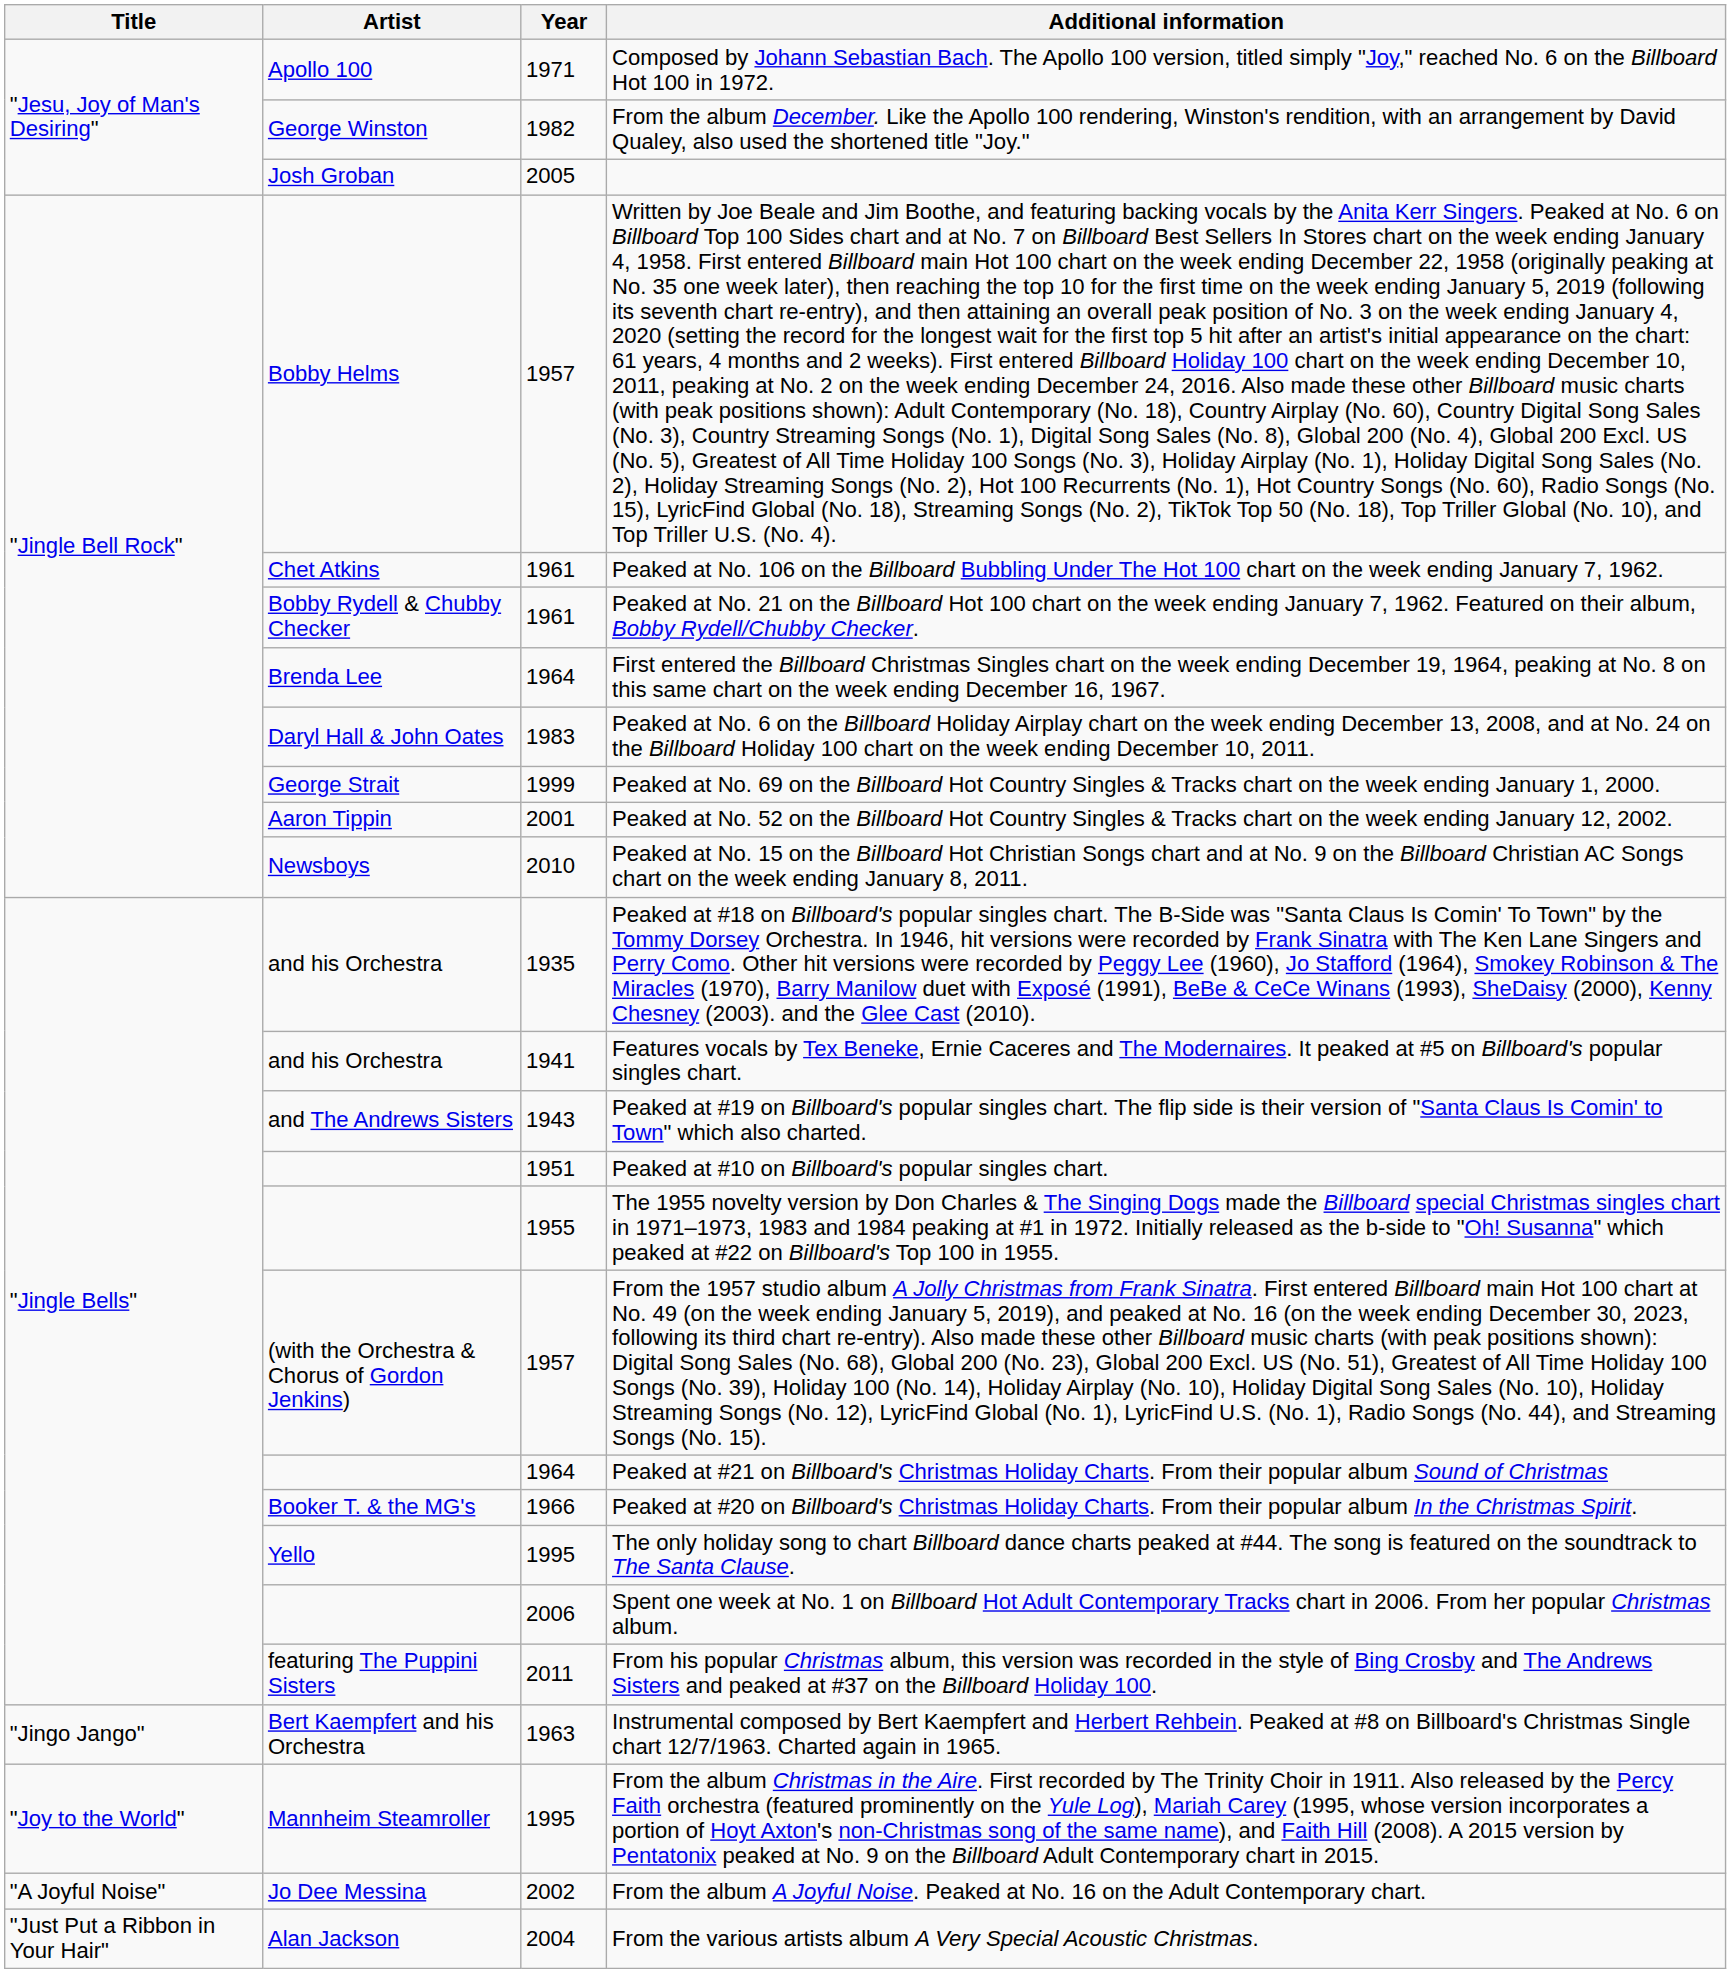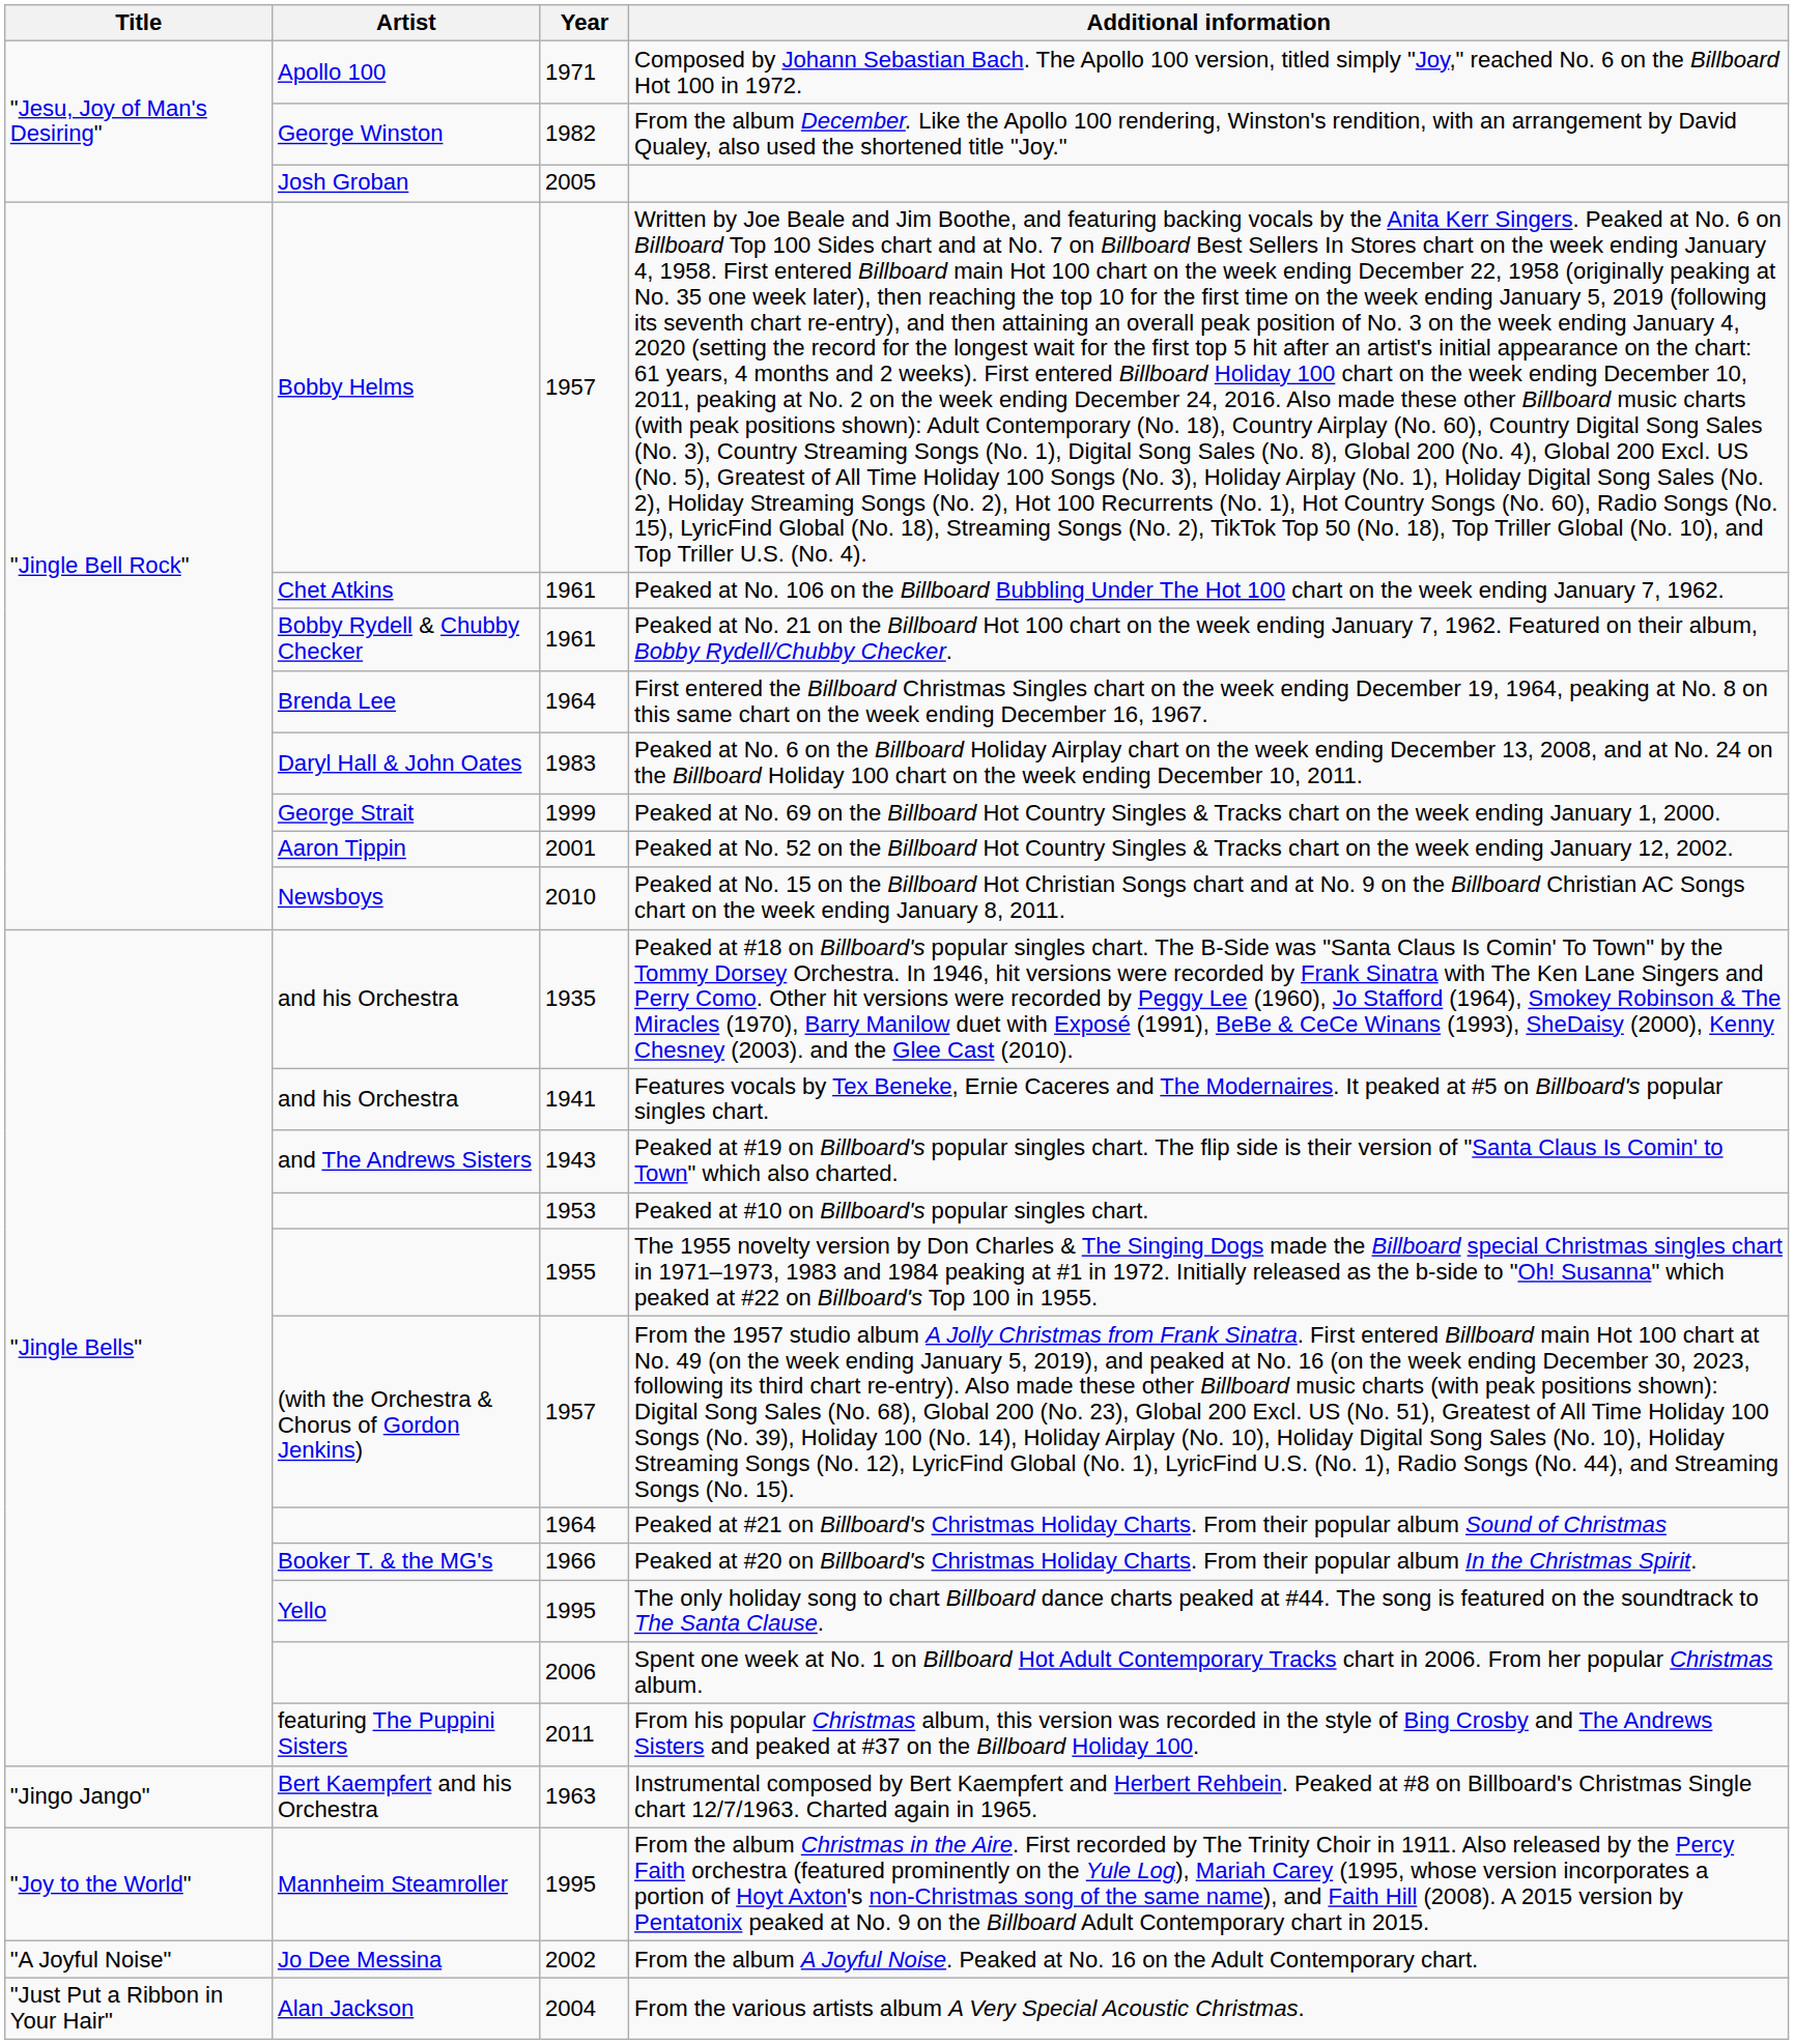Peaked at #10 on Billboard's popular singles chart. | Year: 1951 -> 1953
